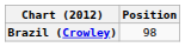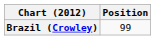Brazil (Crowley) | Position: 98 -> 99
